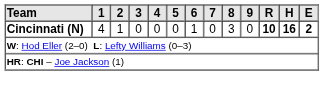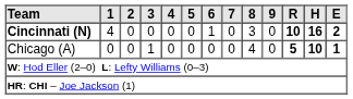Cincinnati (N) | 2: 1 -> 0
+ row: Chicago (A) | 0 | 0 | 1 | 0 | 0 | 0 | 0 | 4 | 0 | 5 | 10 | 1
